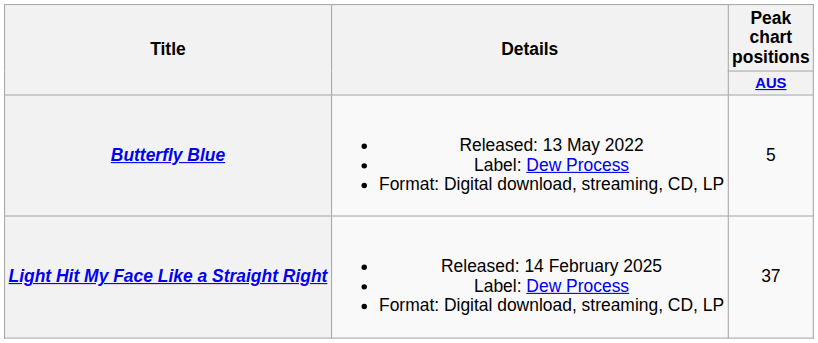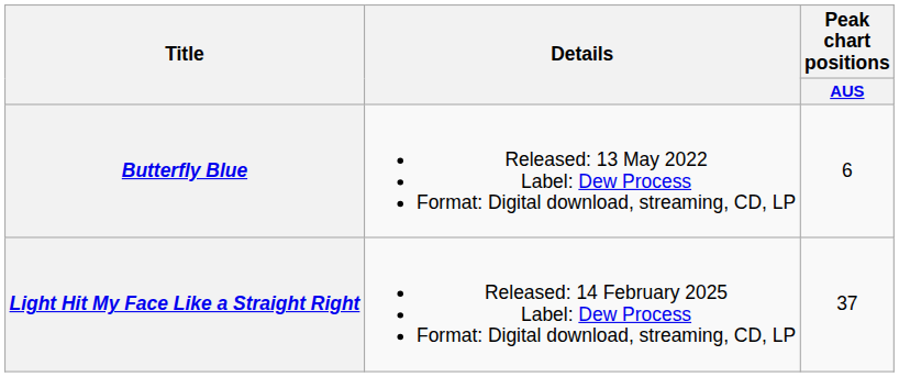Butterfly Blue | Peak chart positions / AUS: 5 -> 6
